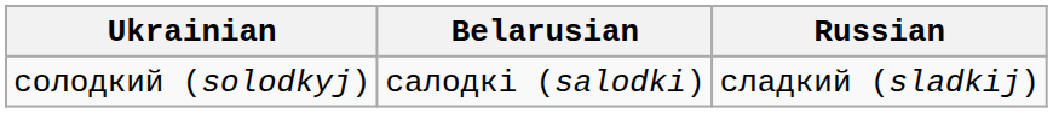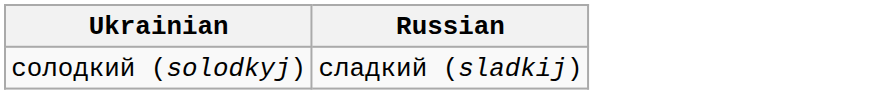- column: Belarusian | салодкі (salodki)
